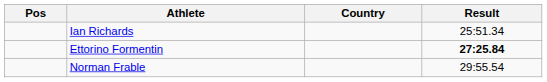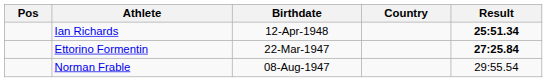+ column: Birthdate | 12-Apr-1948 | 22-Mar-1947 | 08-Aug-1947
Ian Richards | Result: normal -> bold
